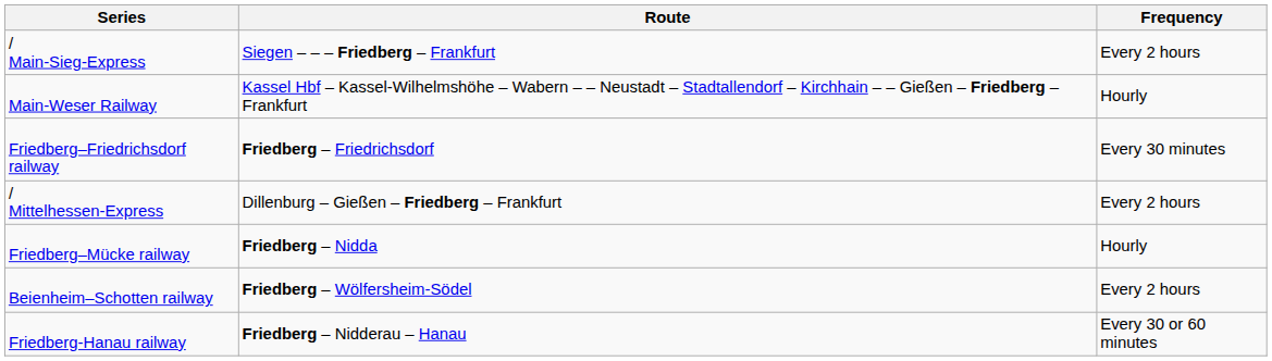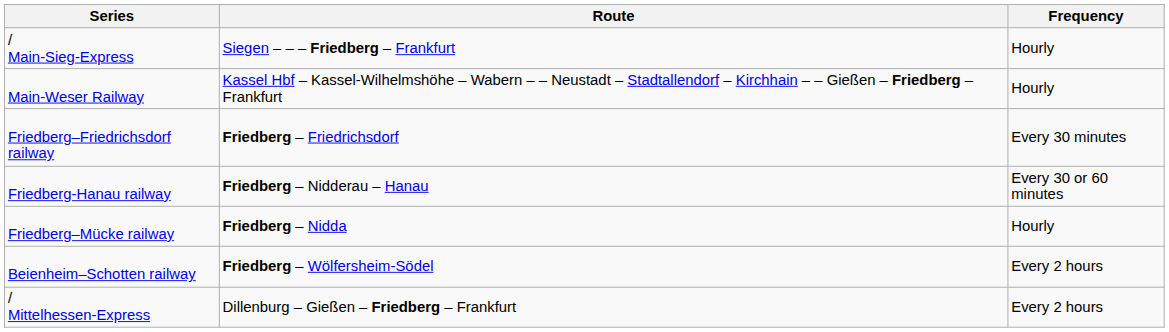/ Main-Sieg-Express | Frequency: Every 2 hours -> Hourly
rows swapped: / Mittelhessen-Express <-> Friedberg-Hanau railway
